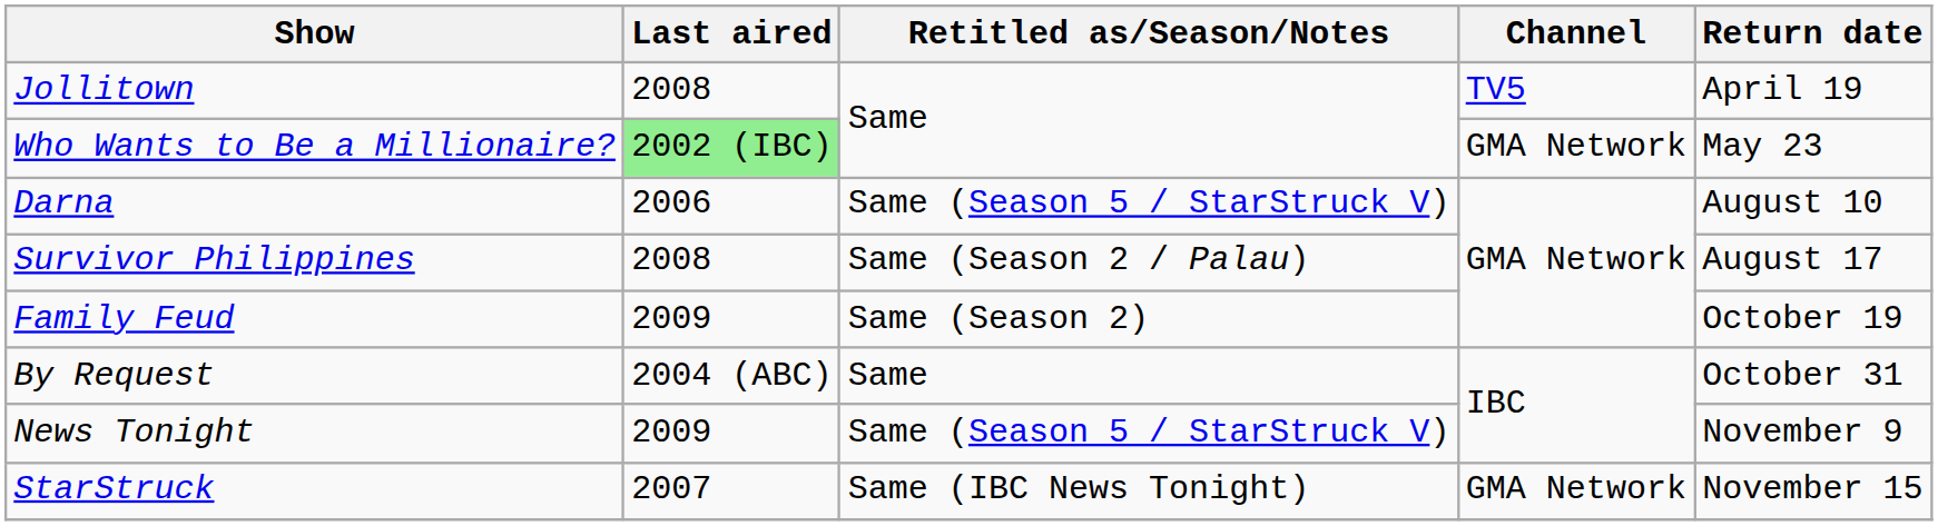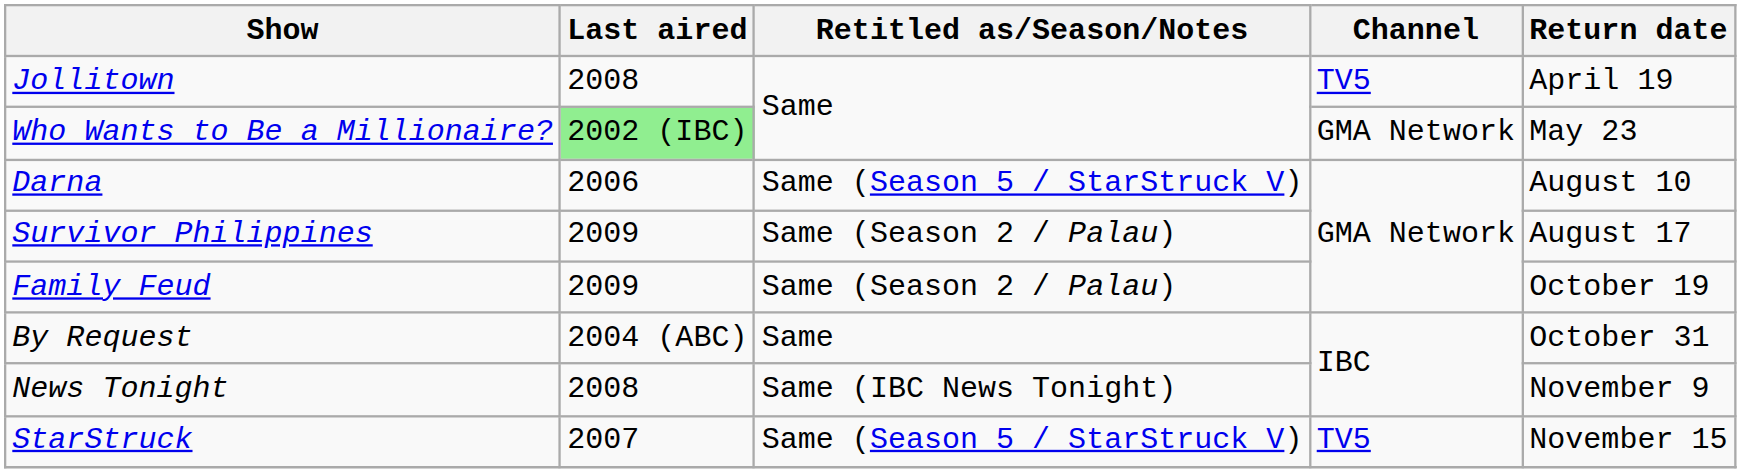Survivor Philippines | Last aired: 2008 -> 2009
Family Feud | Retitled as/Season/Notes: Same (Season 2) -> Same (Season 2 / Palau)
News Tonight | Last aired: 2009 -> 2008
News Tonight | Retitled as/Season/Notes: Same (Season 5 / StarStruck V) -> Same (IBC News Tonight)
StarStruck | Retitled as/Season/Notes: Same (IBC News Tonight) -> Same (Season 5 / StarStruck V)
StarStruck | Channel: GMA Network -> TV5
